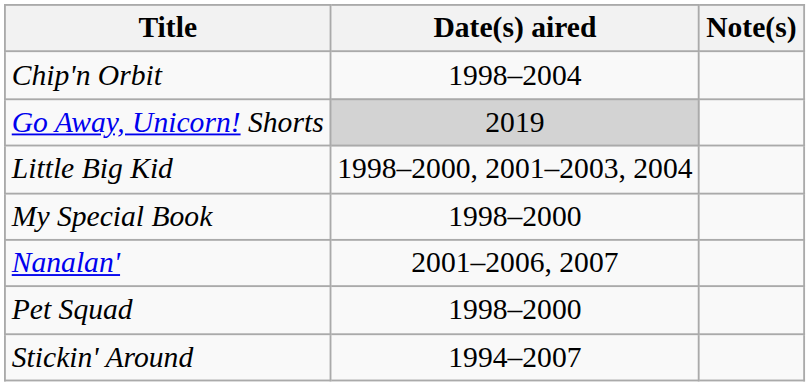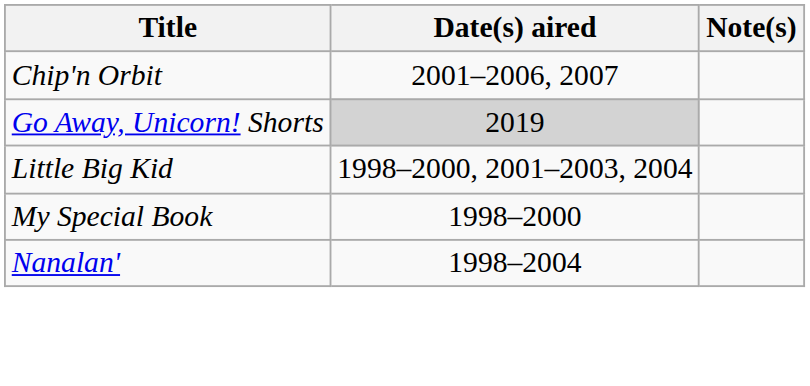Chip'n Orbit | Date(s) aired: 1998–2004 -> 2001–2006, 2007
Nanalan' | Date(s) aired: 2001–2006, 2007 -> 1998–2004
- row: Pet Squad | 1998–2000
- row: Stickin' Around | 1994–2007
